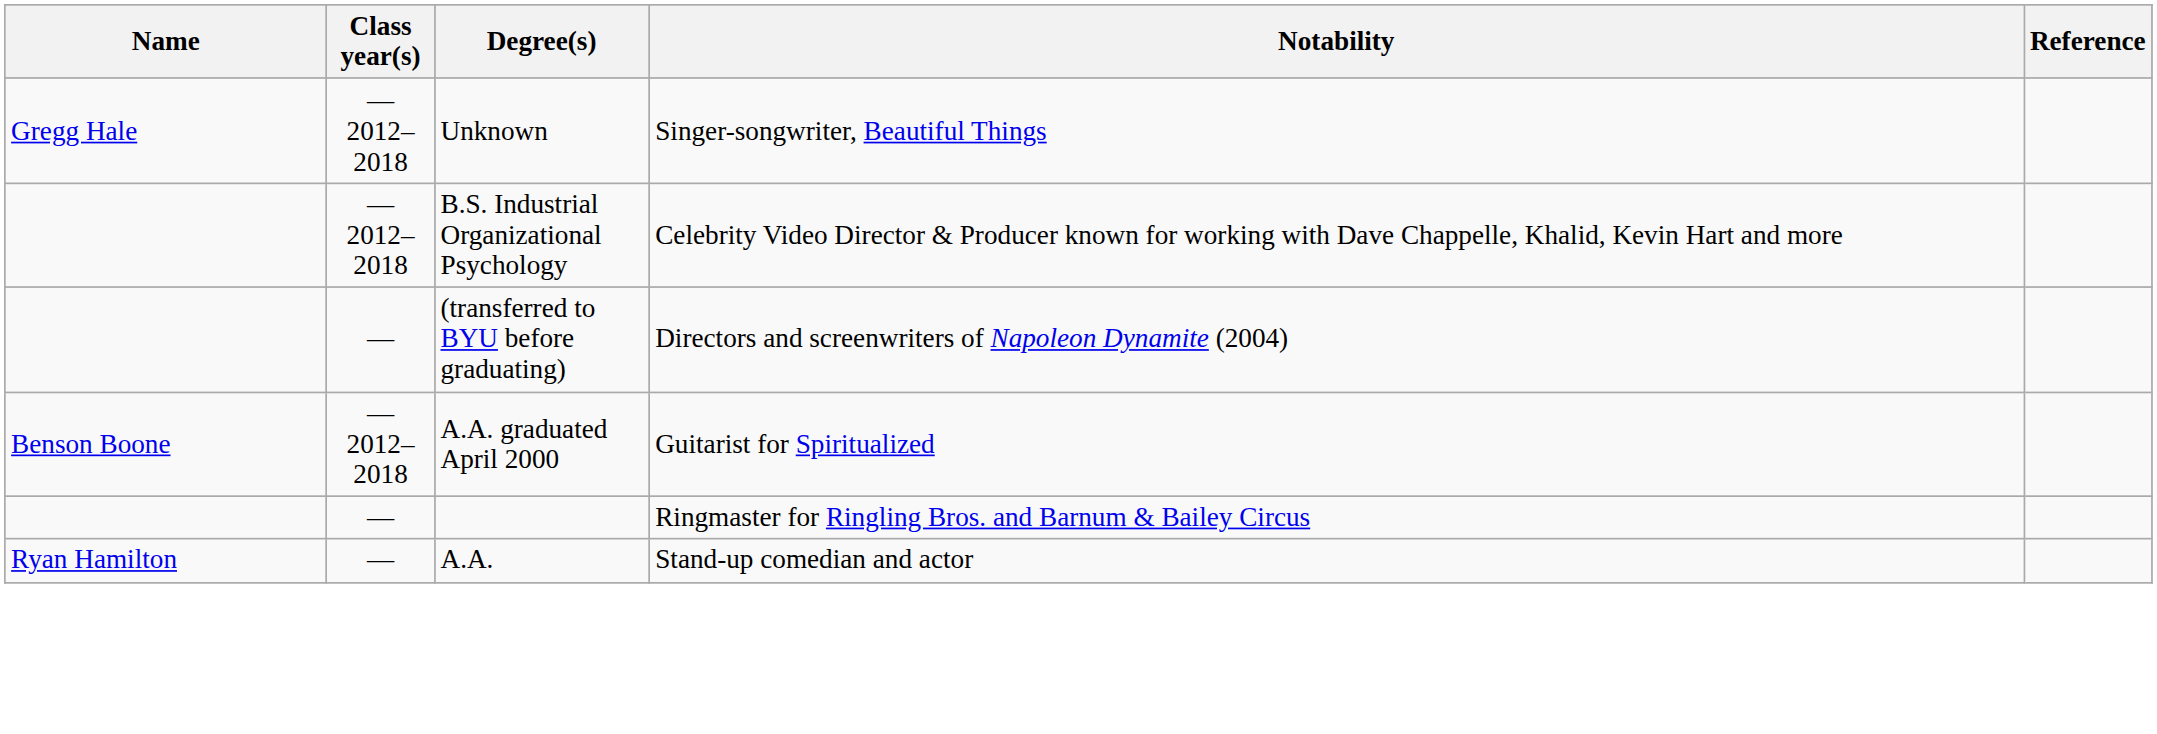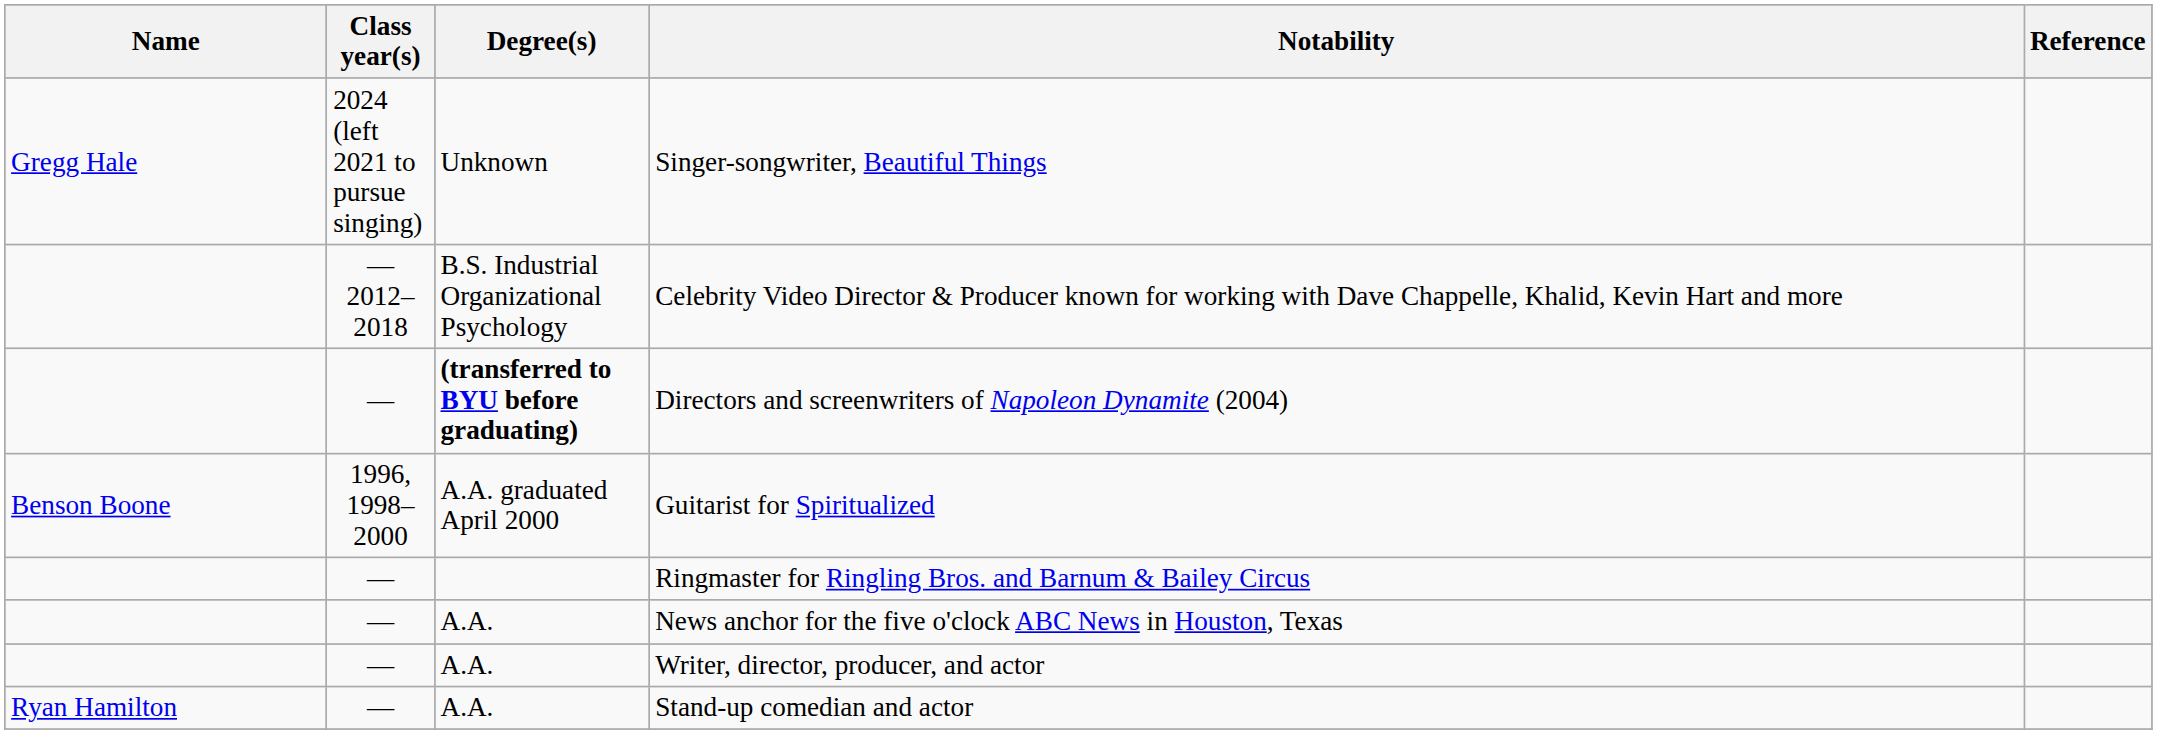Singer-songwriter, Beautiful Things | Class year(s): — 2012–2018 -> 2024 (left 2021 to pursue singing)
Directors and screenwriters of Napoleon Dynamite (2004) | Degree(s): normal -> bold
Guitarist for Spiritualized | Class year(s): — 2012–2018 -> 1996, 1998–2000
+ row: — | A.A. | News anchor for the five o'clock ABC News in Houston, Texas
+ row: — | A.A. | Writer, director, producer, and actor
